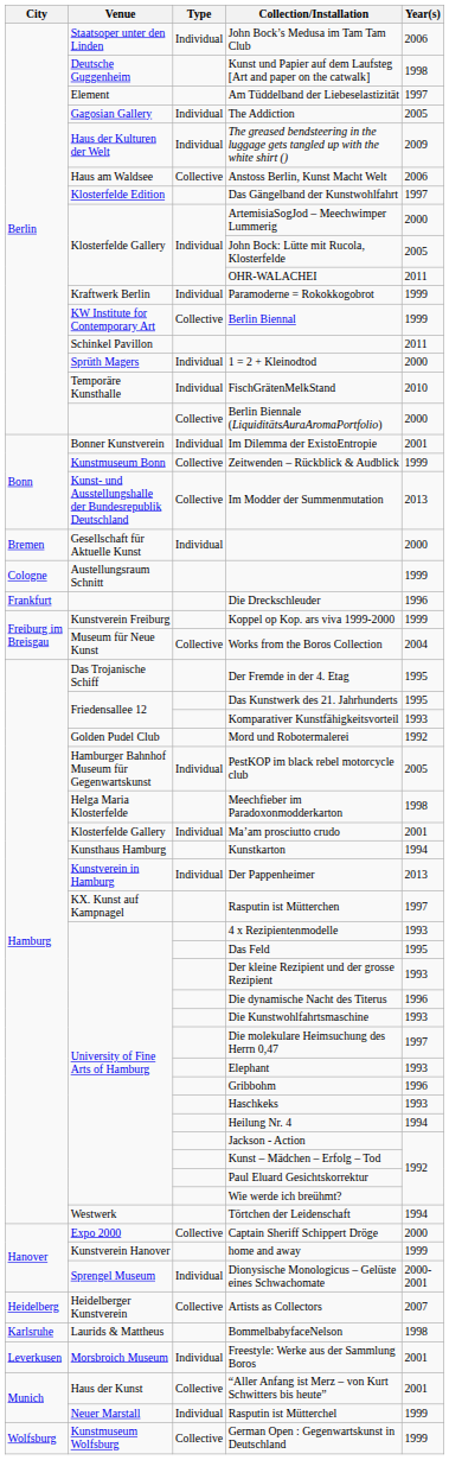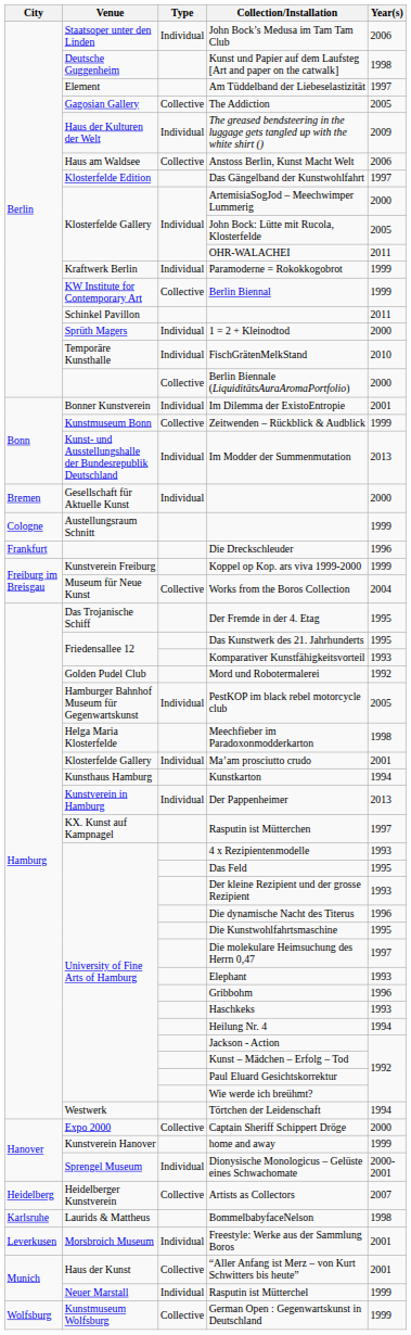The Addiction | Type: Individual -> Collective
Im Modder der Summenmutation | Type: Collective -> Individual
Die Kunstwohlfahrtsmaschine | Year(s): 1993 -> 1995
